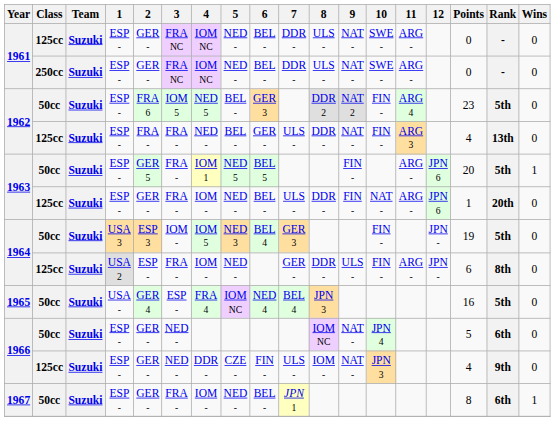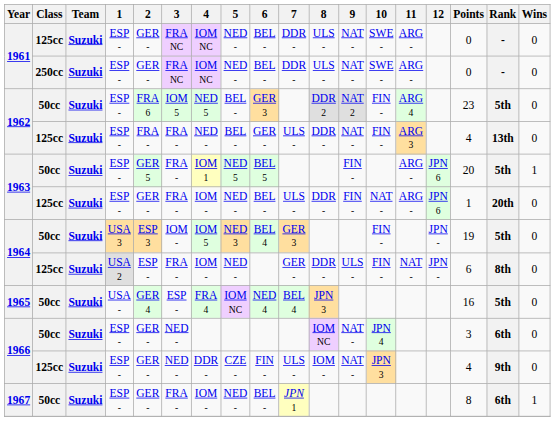1964 / 125cc | 11: ARG - -> NAT -
1966 / 50cc | Points: 5 -> 3
